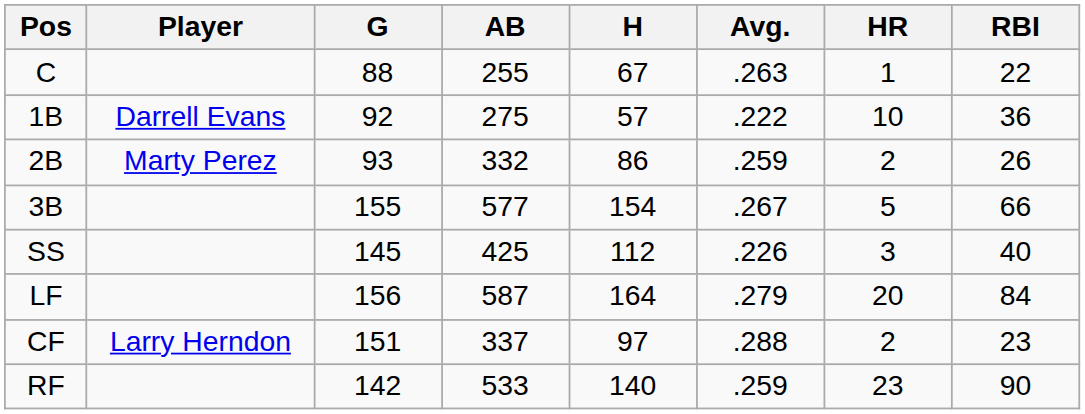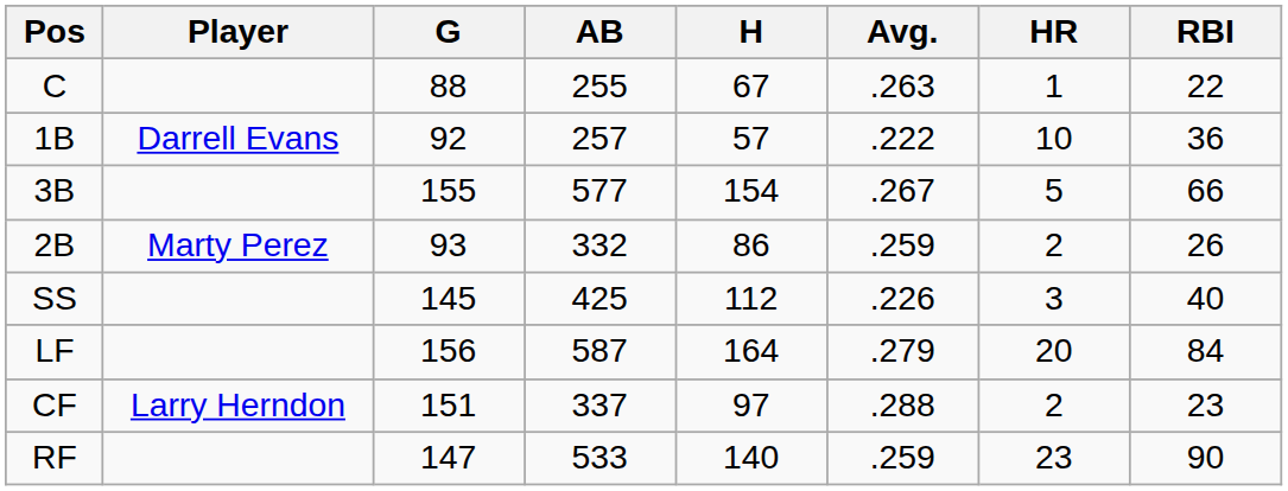1B | AB: 275 -> 257
rows swapped: 2B <-> 3B
RF | G: 142 -> 147
